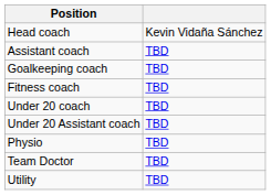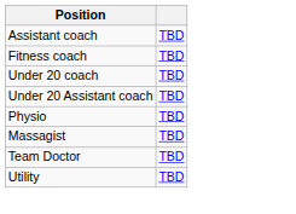- row: Head coach | Kevin Vidaña Sánchez
- row: Goalkeeping coach | TBD
+ row: Massagist | TBD
